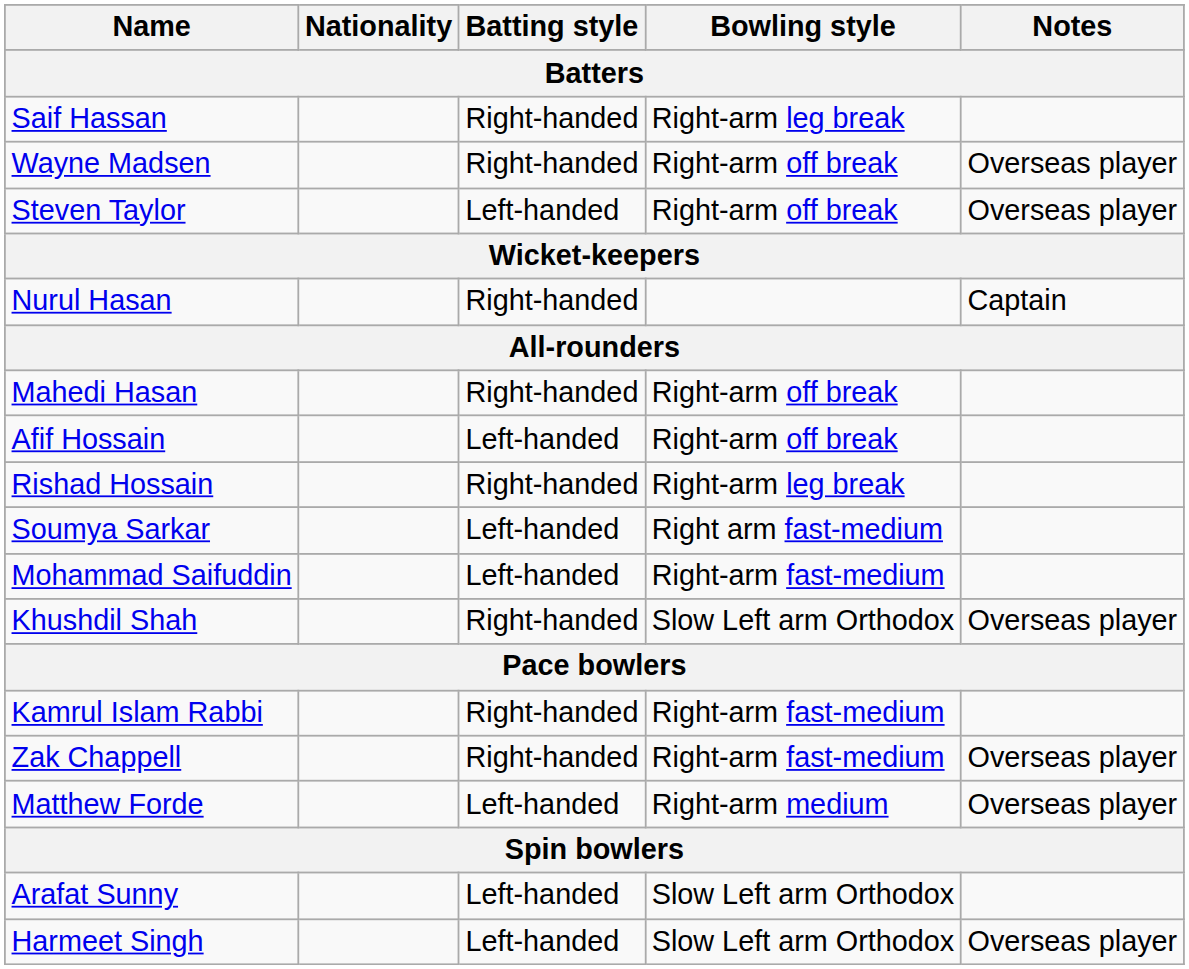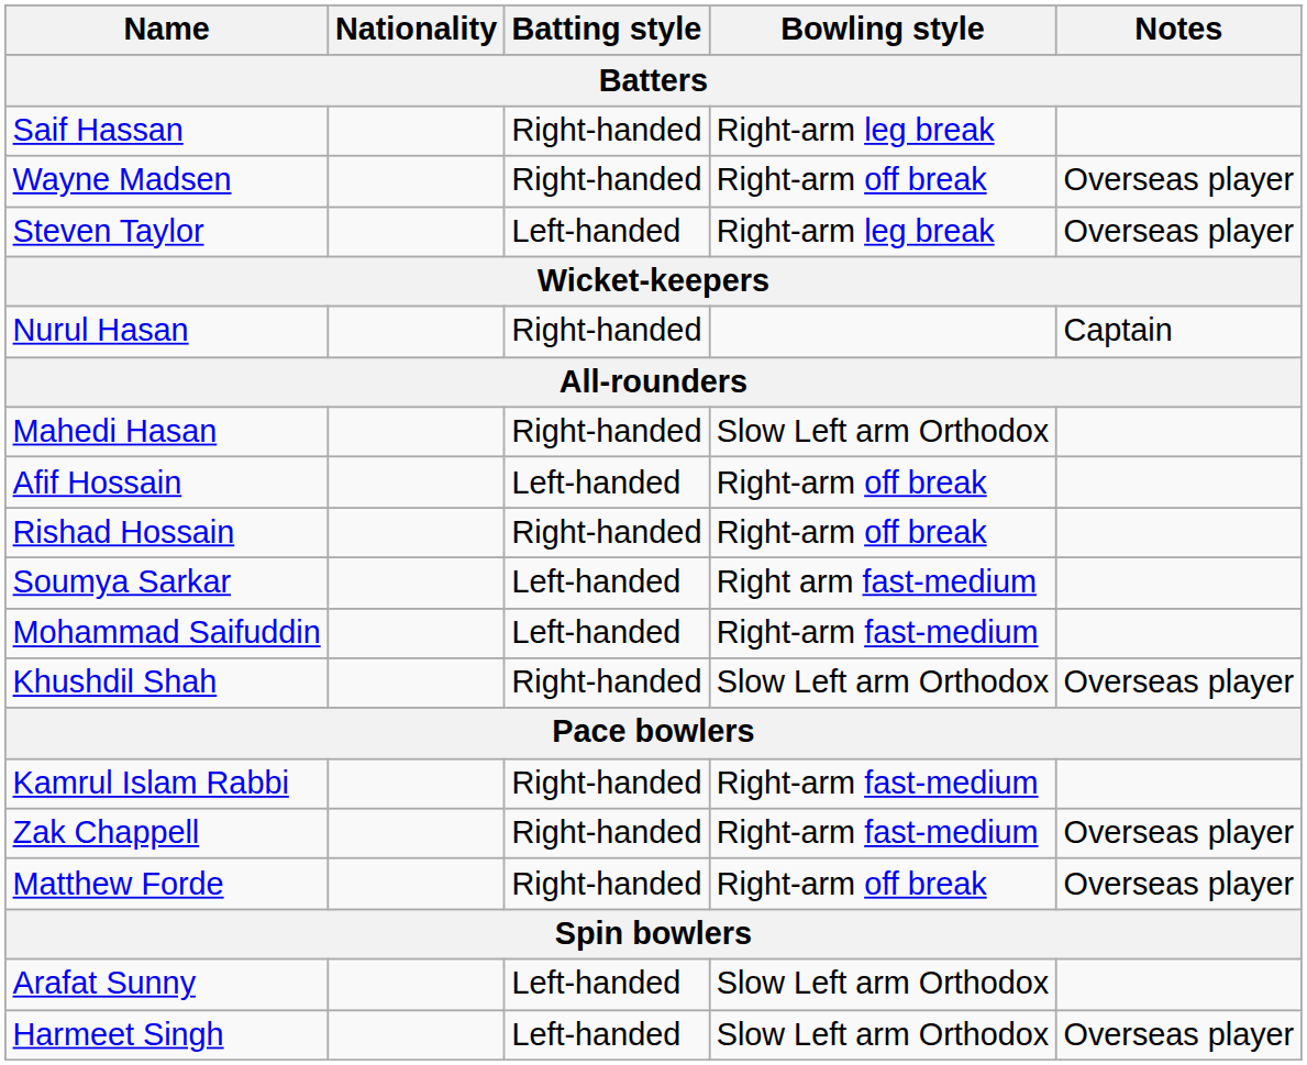Steven Taylor | Bowling style: Right-arm off break -> Right-arm leg break
Mahedi Hasan | Bowling style: Right-arm off break -> Slow Left arm Orthodox
Rishad Hossain | Bowling style: Right-arm leg break -> Right-arm off break
Matthew Forde | Batting style: Left-handed -> Right-handed
Matthew Forde | Bowling style: Right-arm medium -> Right-arm off break
